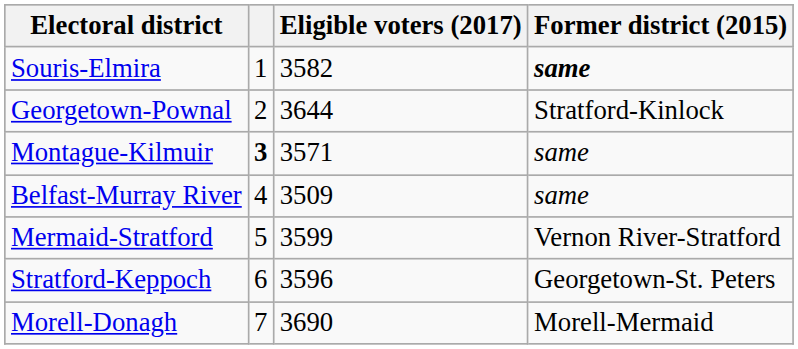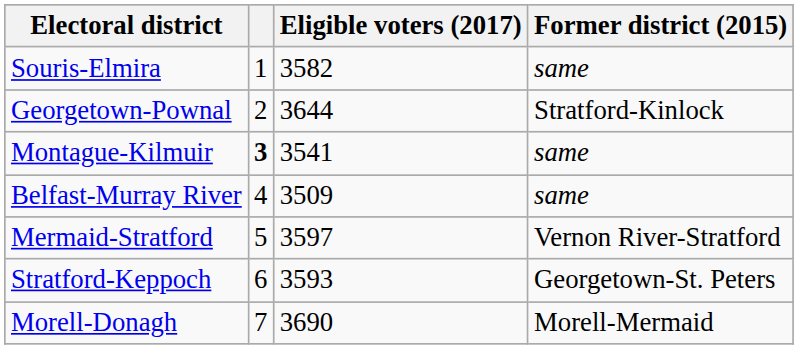Souris-Elmira | Former district (2015): bold -> normal
Montague-Kilmuir | Eligible voters (2017): 3571 -> 3541
Mermaid-Stratford | Eligible voters (2017): 3599 -> 3597
Stratford-Keppoch | Eligible voters (2017): 3596 -> 3593
